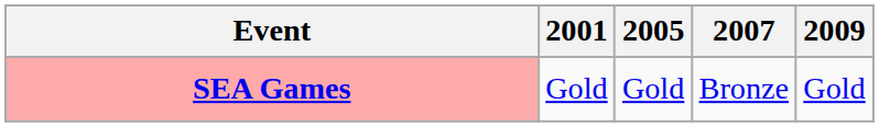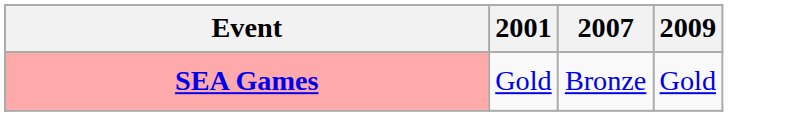- column: 2005 | Gold
